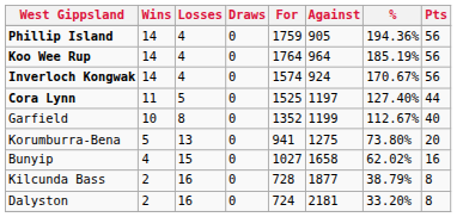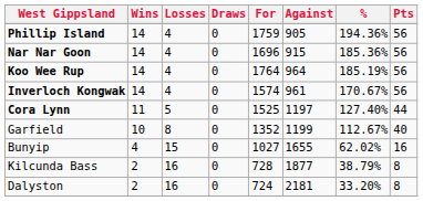+ row: Nar Nar Goon | 14 | 4 | 0 | 1696 | 915 | 185.36% | 56
Inverloch Kongwak | Against: 924 -> 961
- row: Korumburra-Bena | 5 | 13 | 0 | 941 | 1275 | 73.80% | 20
Bunyip | Against: 1658 -> 1655
